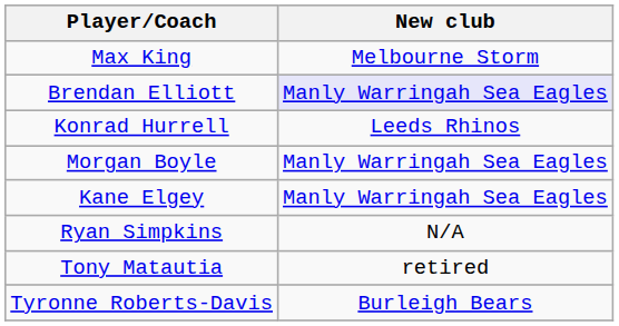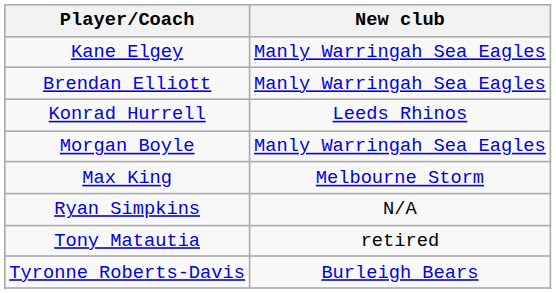rows swapped: Kane Elgey <-> Max King
Brendan Elliott | New club: lavender background -> no background
